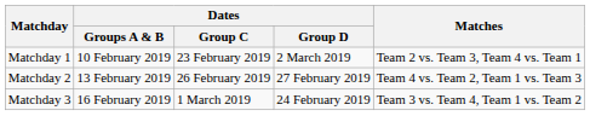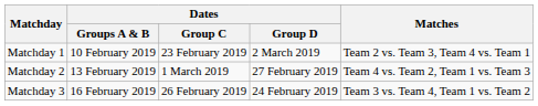Matchday 2 | Dates / Group C: 26 February 2019 -> 1 March 2019
Matchday 3 | Dates / Group C: 1 March 2019 -> 26 February 2019
